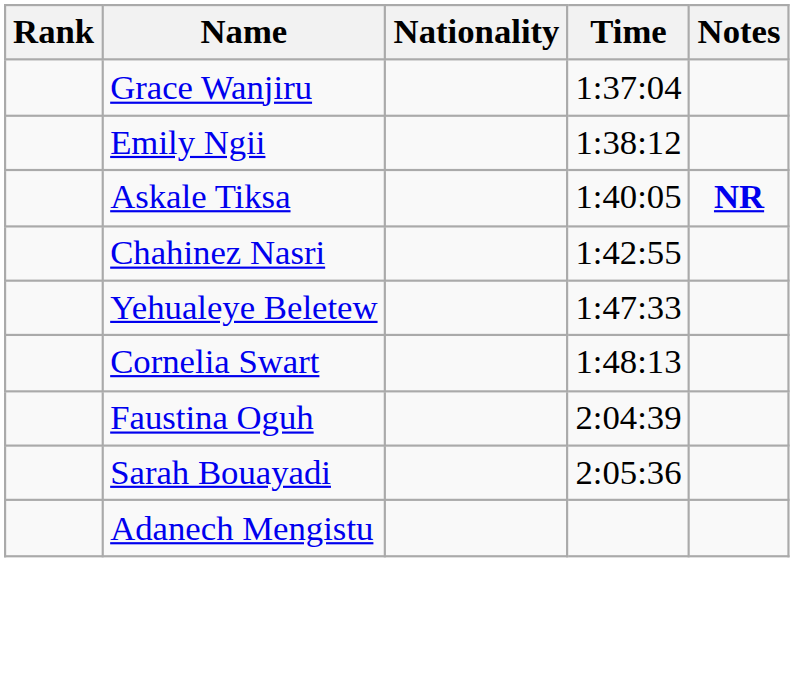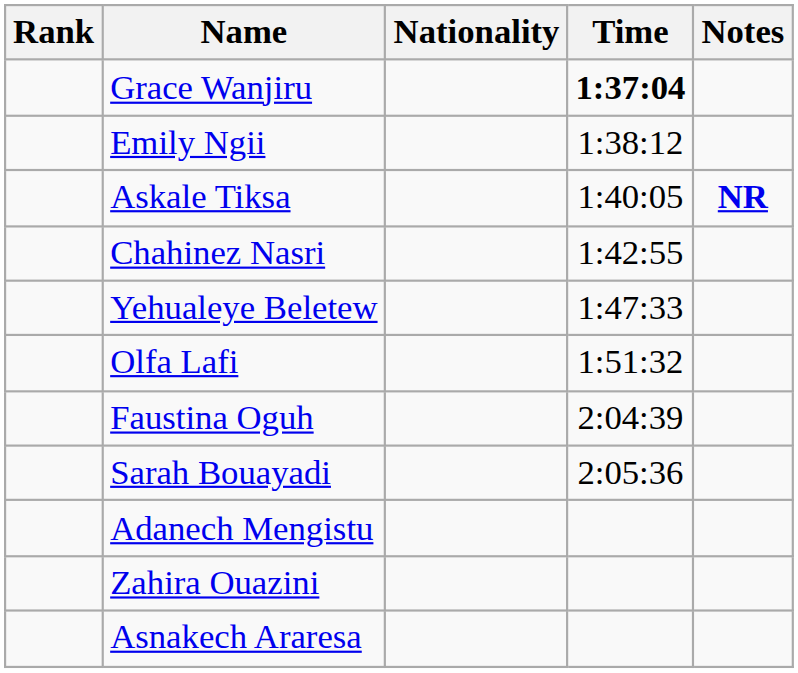Grace Wanjiru | Time: normal -> bold
- row: Cornelia Swart | 1:48:13
+ row: Olfa Lafi | 1:51:32
+ row: Zahira Ouazini
+ row: Asnakech Araresa
